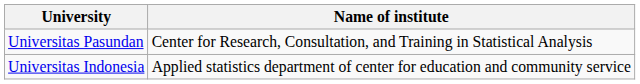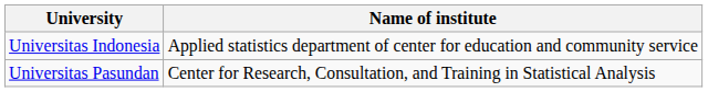rows swapped: Universitas Indonesia <-> Universitas Pasundan
